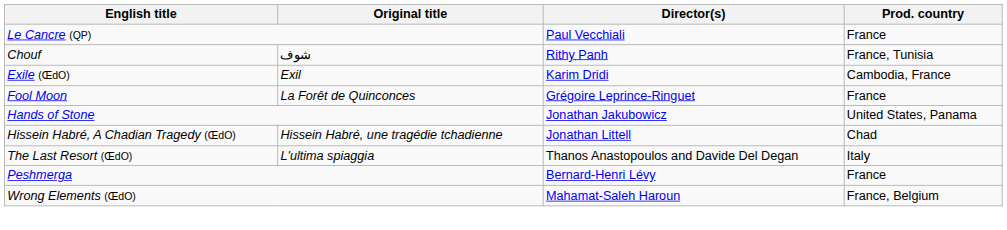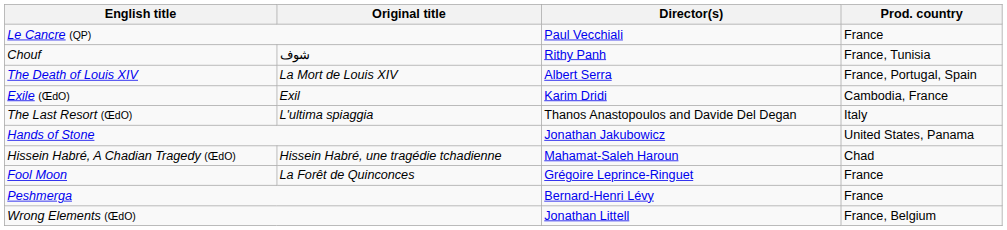+ row: The Death of Louis XIV | La Mort de Louis XIV | Albert Serra | France, Portugal, Spain
rows swapped: Fool Moon <-> The Last Resort (ŒdO)
Hissein Habré, A Chadian Tragedy (ŒdO) | Director(s): Jonathan Littell -> Mahamat-Saleh Haroun
Wrong Elements (ŒdO) | Director(s): Mahamat-Saleh Haroun -> Jonathan Littell
